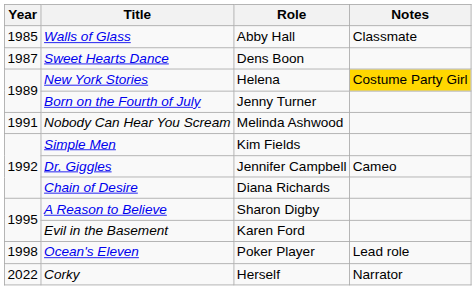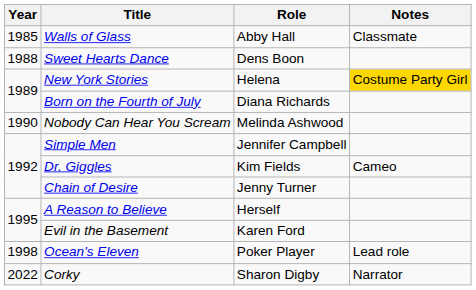Sweet Hearts Dance | Year: 1987 -> 1988
Born on the Fourth of July | Role: Jenny Turner -> Diana Richards
Nobody Can Hear You Scream | Year: 1991 -> 1990
Simple Men | Role: Kim Fields -> Jennifer Campbell
Dr. Giggles | Role: Jennifer Campbell -> Kim Fields
Chain of Desire | Role: Diana Richards -> Jenny Turner
A Reason to Believe | Role: Sharon Digby -> Herself
Corky | Role: Herself -> Sharon Digby
